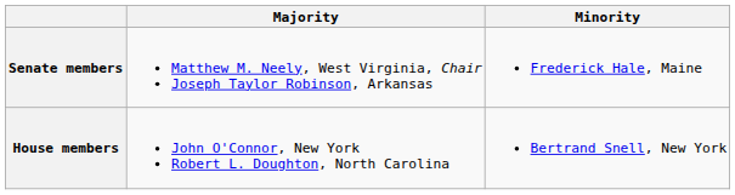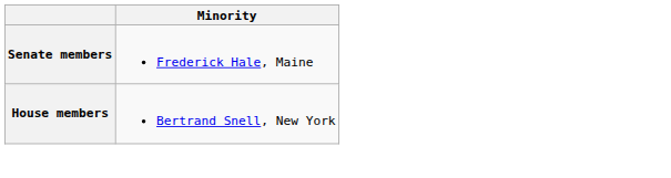- column: Majority | Matthew M. Neely, West Virginia, Chair Joseph Taylor Robinson, Arkansas | John O'Connor, New York Robert L. Doughton, North Carolina
